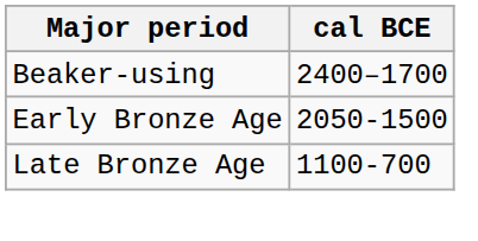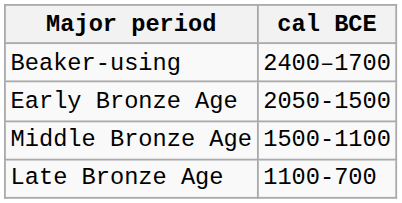+ row: Middle Bronze Age | 1500-1100
